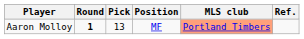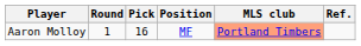Aaron Molloy | Round: bold -> normal
Aaron Molloy | Pick: 13 -> 16
